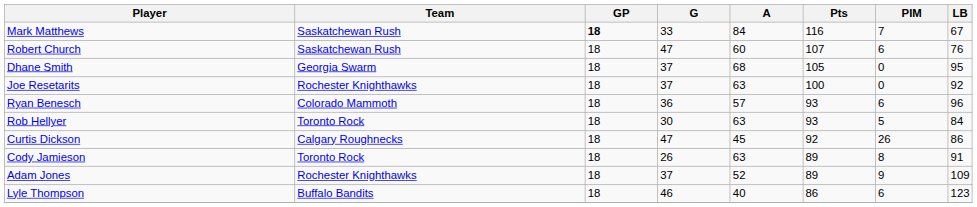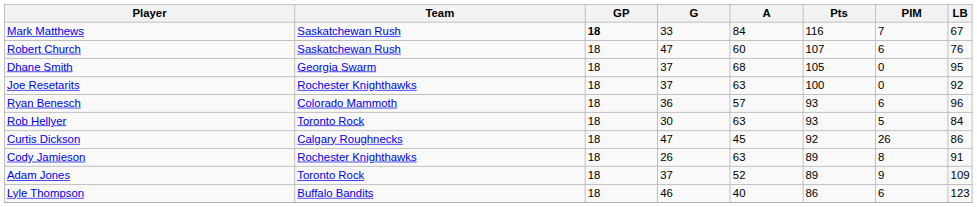Cody Jamieson | Team: Toronto Rock -> Rochester Knighthawks
Adam Jones | Team: Rochester Knighthawks -> Toronto Rock
